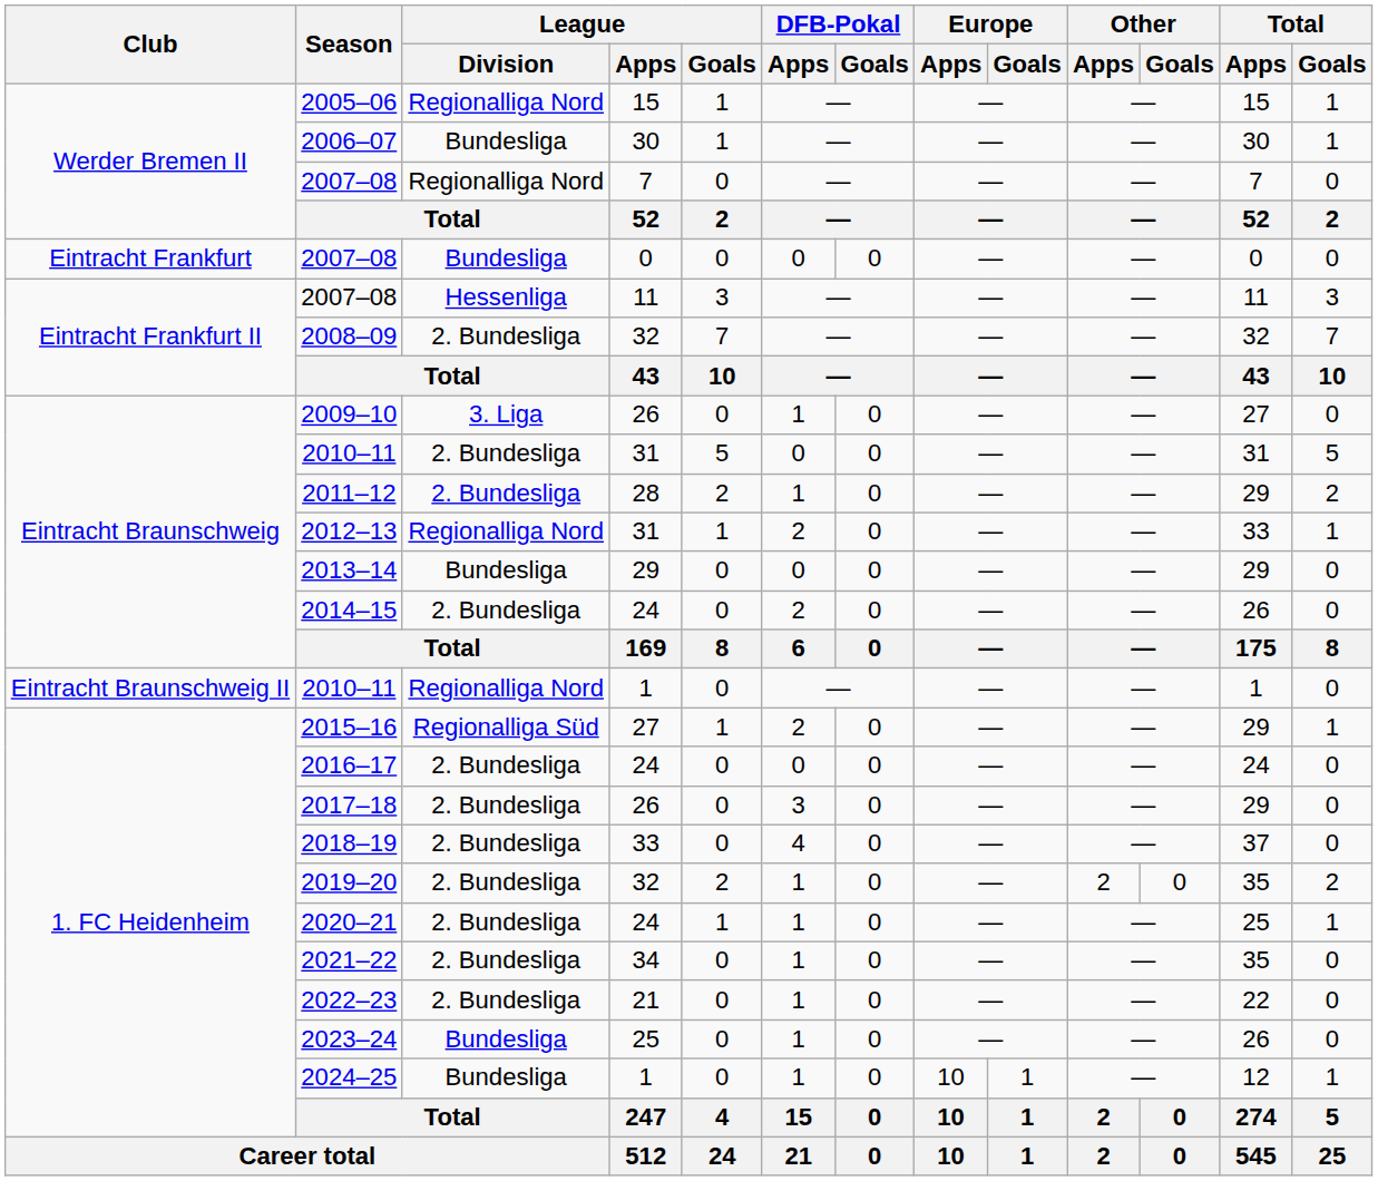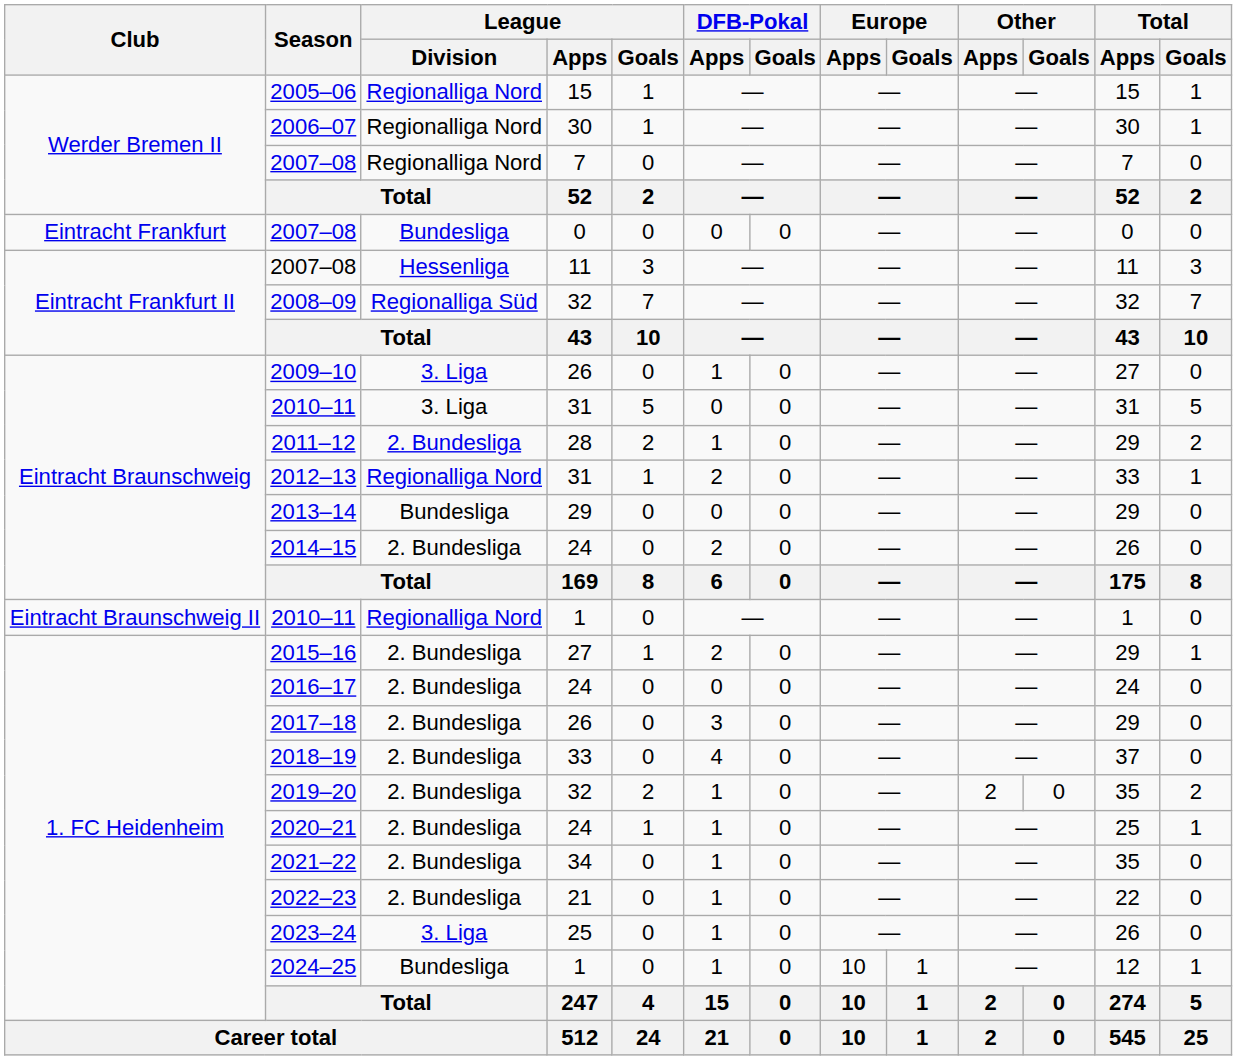2006–07 | League / Division: Bundesliga -> Regionalliga Nord
2008–09 | League / Division: 2. Bundesliga -> Regionalliga Süd
2010–11 / 31 | League / Division: 2. Bundesliga -> 3. Liga
2015–16 | League / Division: Regionalliga Süd -> 2. Bundesliga
2023–24 | League / Division: Bundesliga -> 3. Liga
